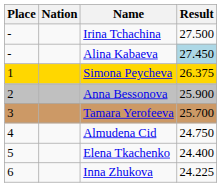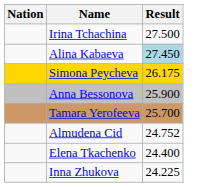- column: Place | - | - | 1 | 2 | 3 | 4 | 5 | 6
Simona Peycheva | Result: 26.375 -> 26.175
Almudena Cid | Result: 24.750 -> 24.752
